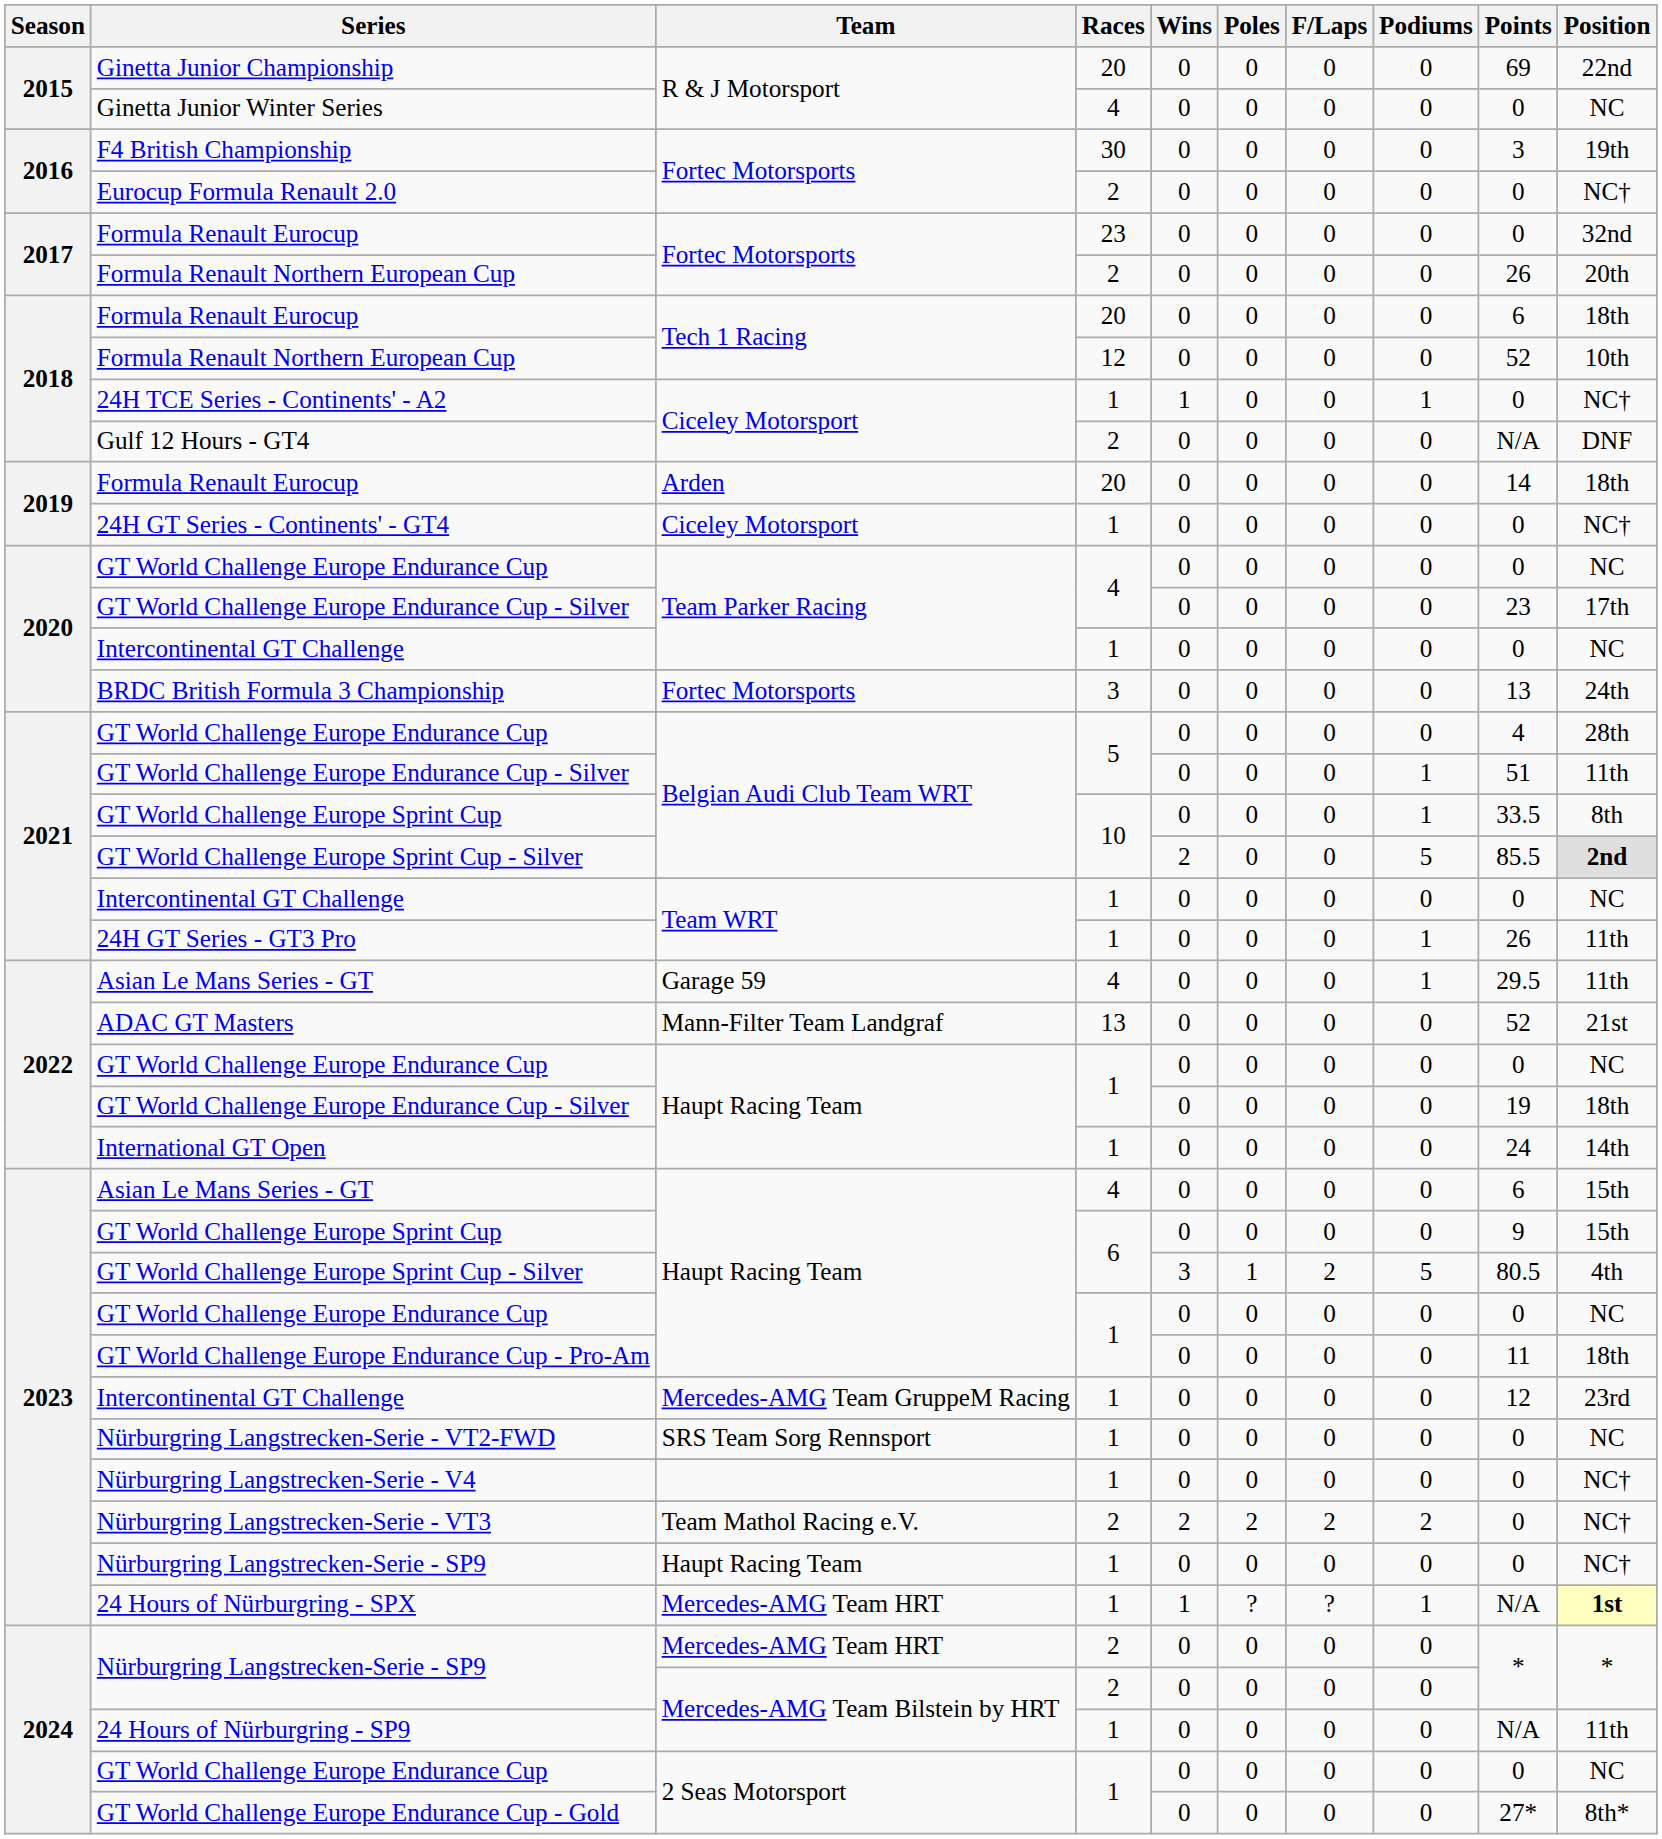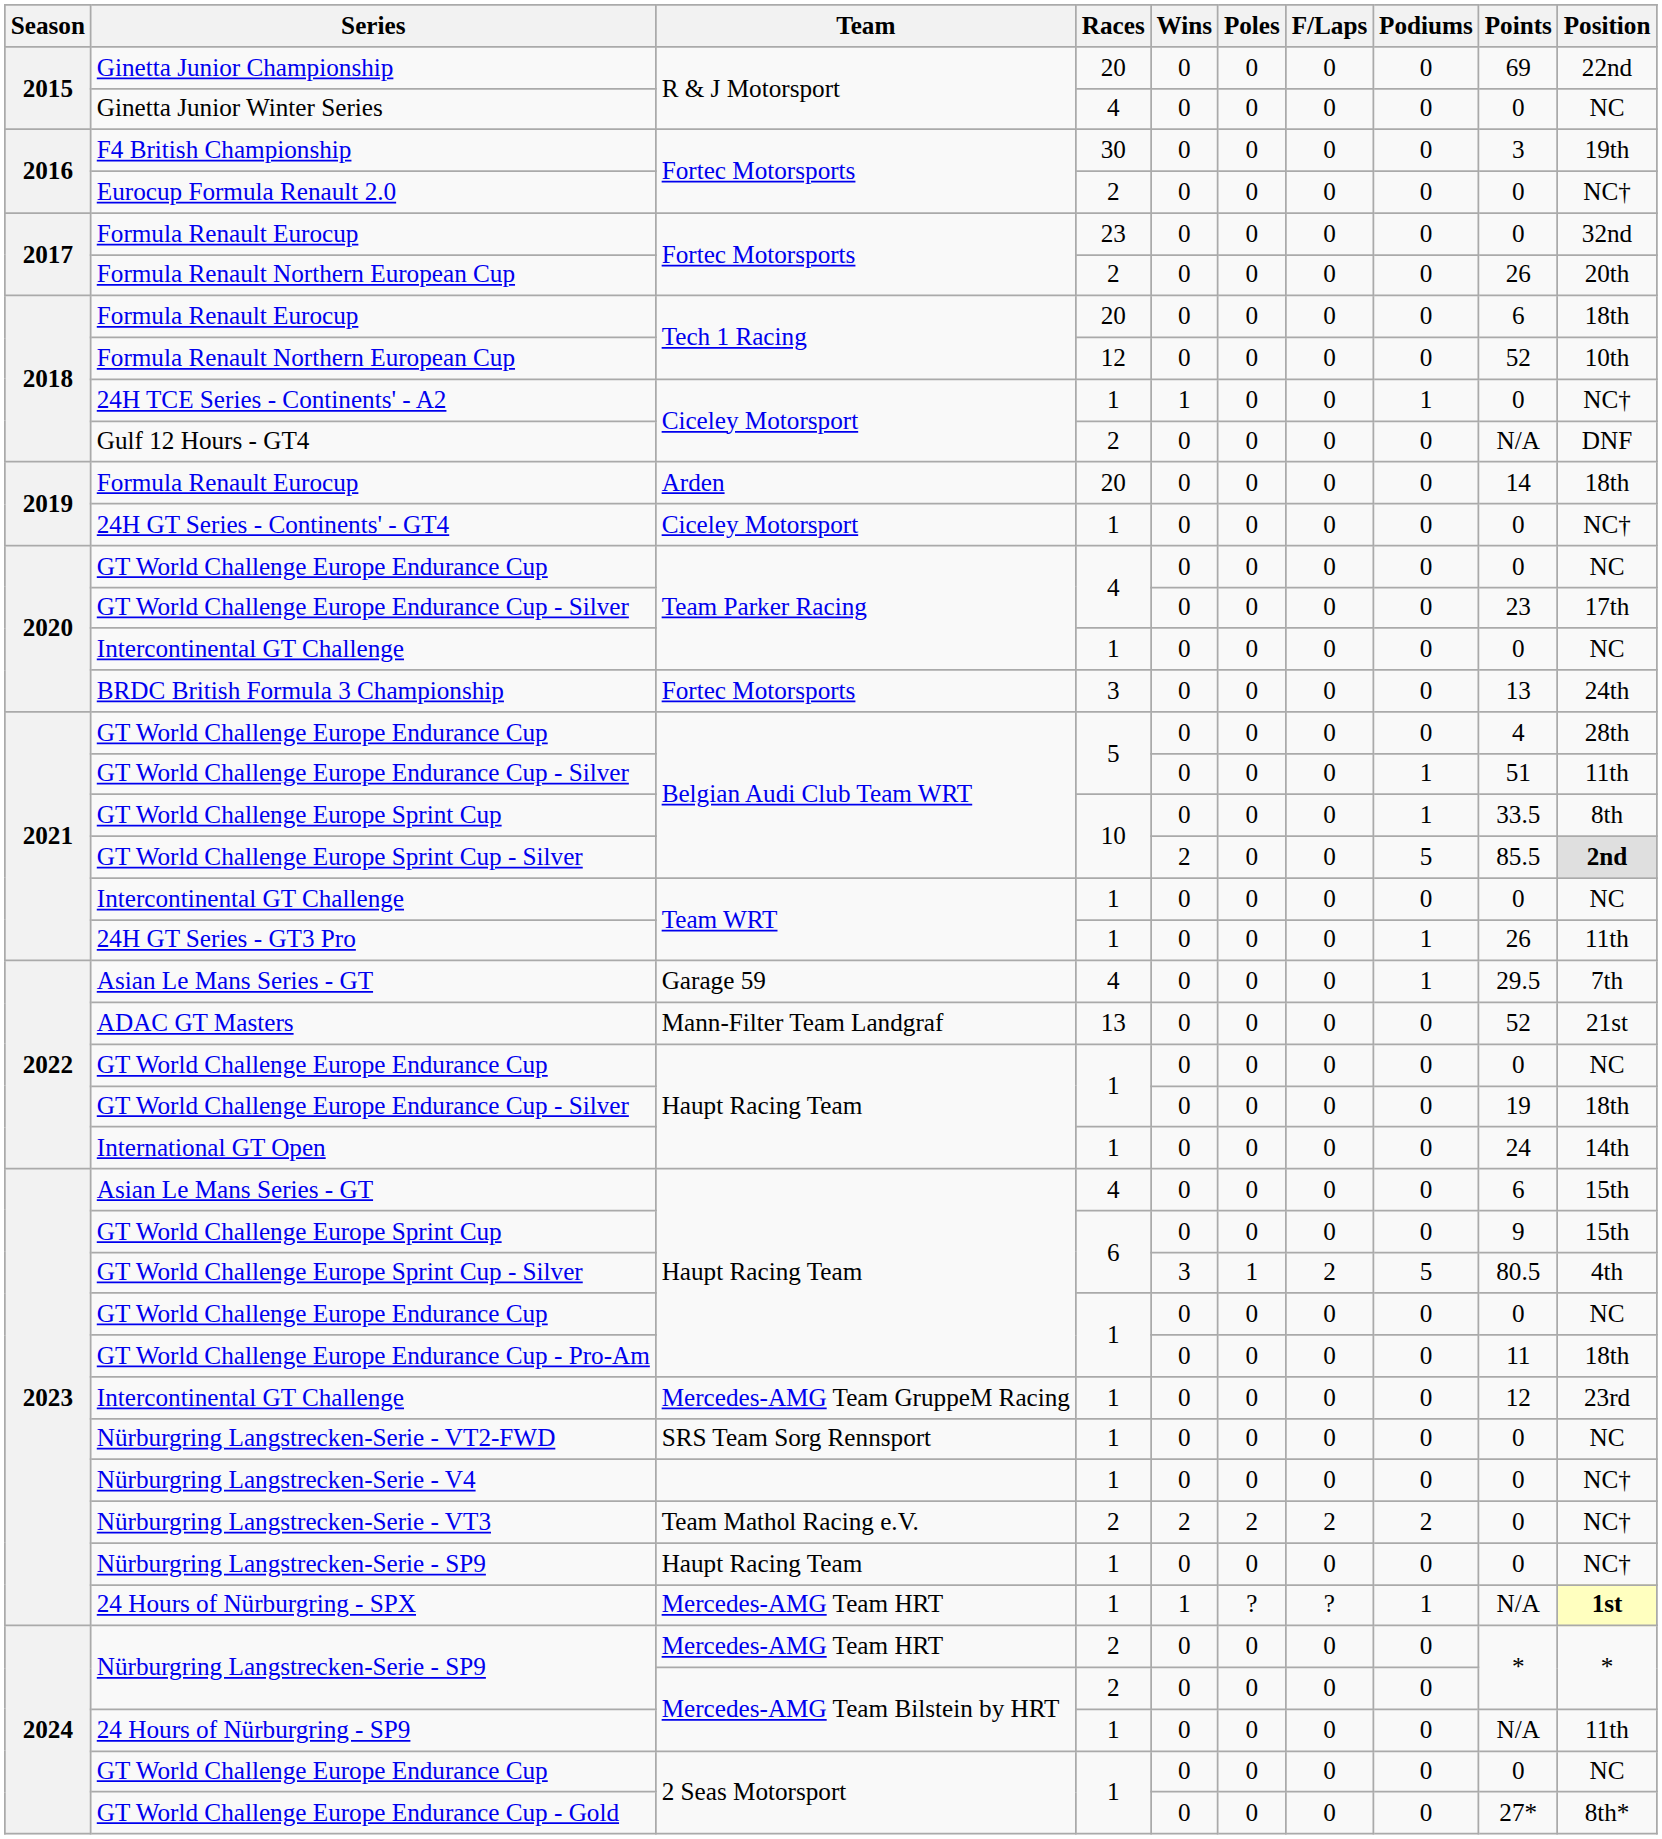Asian Le Mans Series - GT / Garage 59 | Position: 11th -> 7th
